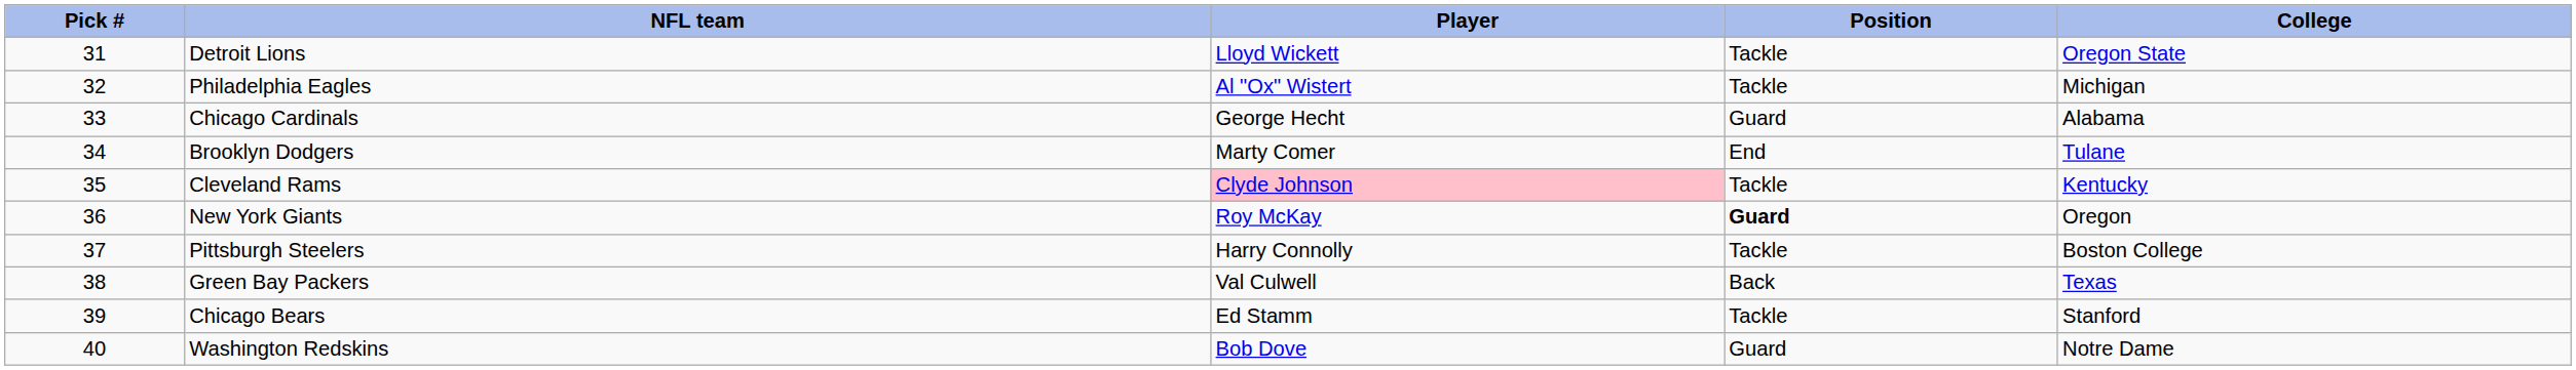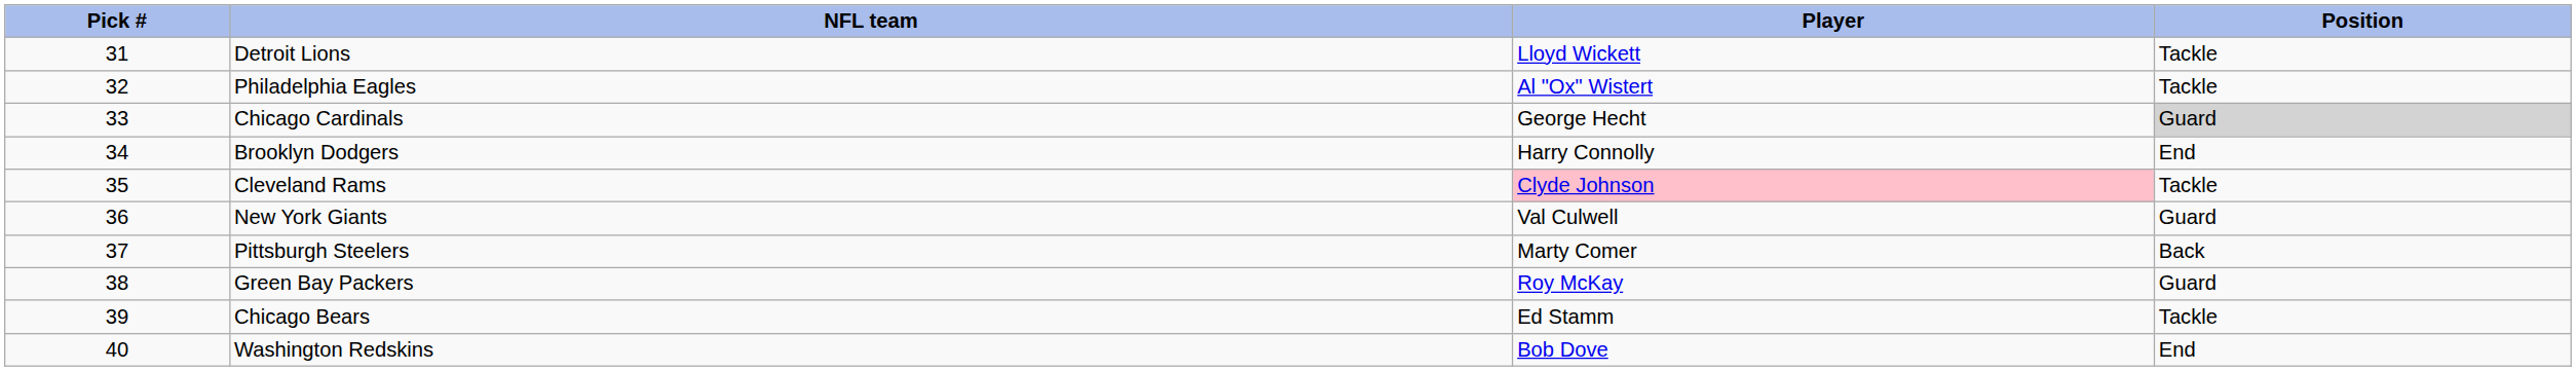- column: College | Oregon State | Michigan | Alabama | Tulane | Kentucky | Oregon | Boston College | Texas | Stanford | Notre Dame
Chicago Cardinals | Position: no background -> lightgrey background
Brooklyn Dodgers | Player: Marty Comer -> Harry Connolly
New York Giants | Player: Roy McKay -> Val Culwell
New York Giants | Position: bold -> normal
Pittsburgh Steelers | Player: Harry Connolly -> Marty Comer
Pittsburgh Steelers | Position: Tackle -> Back
Green Bay Packers | Player: Val Culwell -> Roy McKay
Green Bay Packers | Position: Back -> Guard
Washington Redskins | Position: Guard -> End
